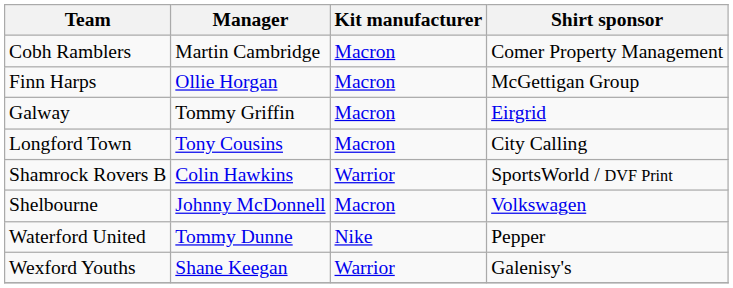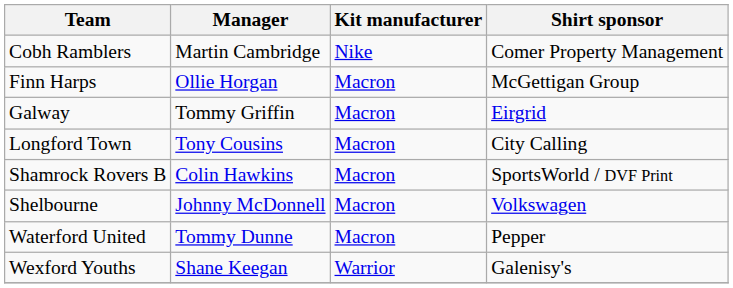Cobh Ramblers | Kit manufacturer: Macron -> Nike
Shamrock Rovers B | Kit manufacturer: Warrior -> Macron
Waterford United | Kit manufacturer: Nike -> Macron
